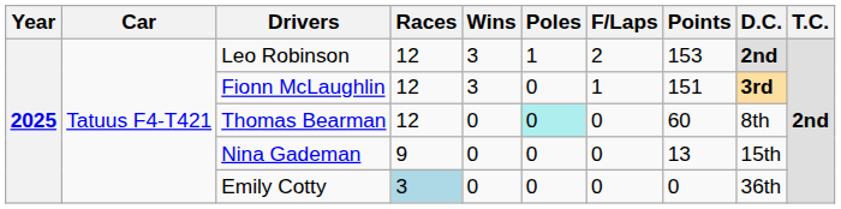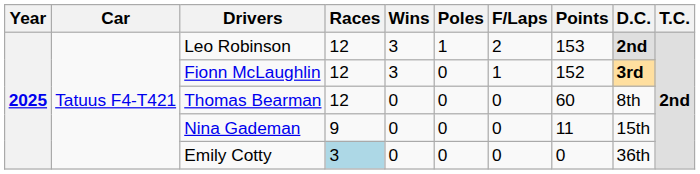Fionn McLaughlin | Points: 151 -> 152
Thomas Bearman | Poles: paleturquoise background -> no background
Nina Gademan | Points: 13 -> 11
